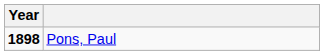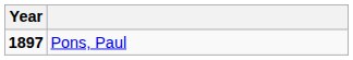Pons, Paul | Year: 1898 -> 1897
